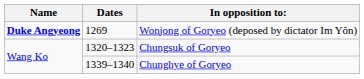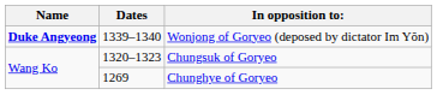Wonjong of Goryeo (deposed by dictator Im Yŏn) | Dates: 1269 -> 1339–1340
Chunghye of Goryeo | Dates: 1339–1340 -> 1269
